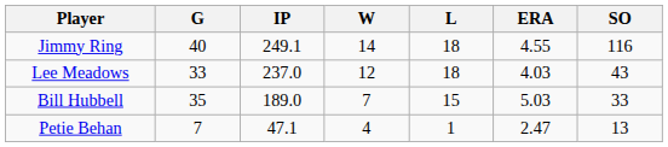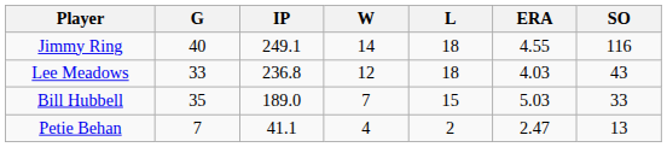Lee Meadows | IP: 237.0 -> 236.8
Petie Behan | IP: 47.1 -> 41.1
Petie Behan | L: 1 -> 2
